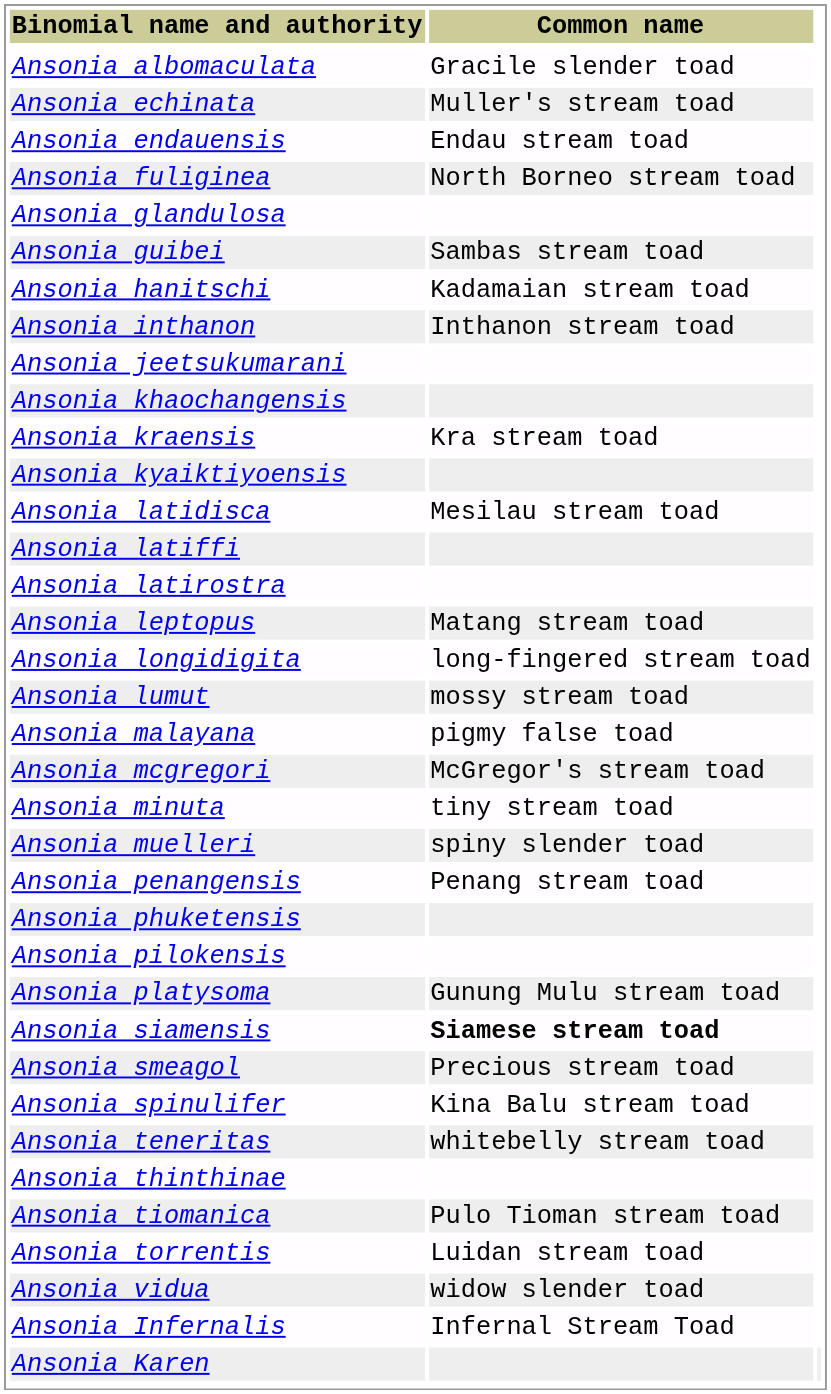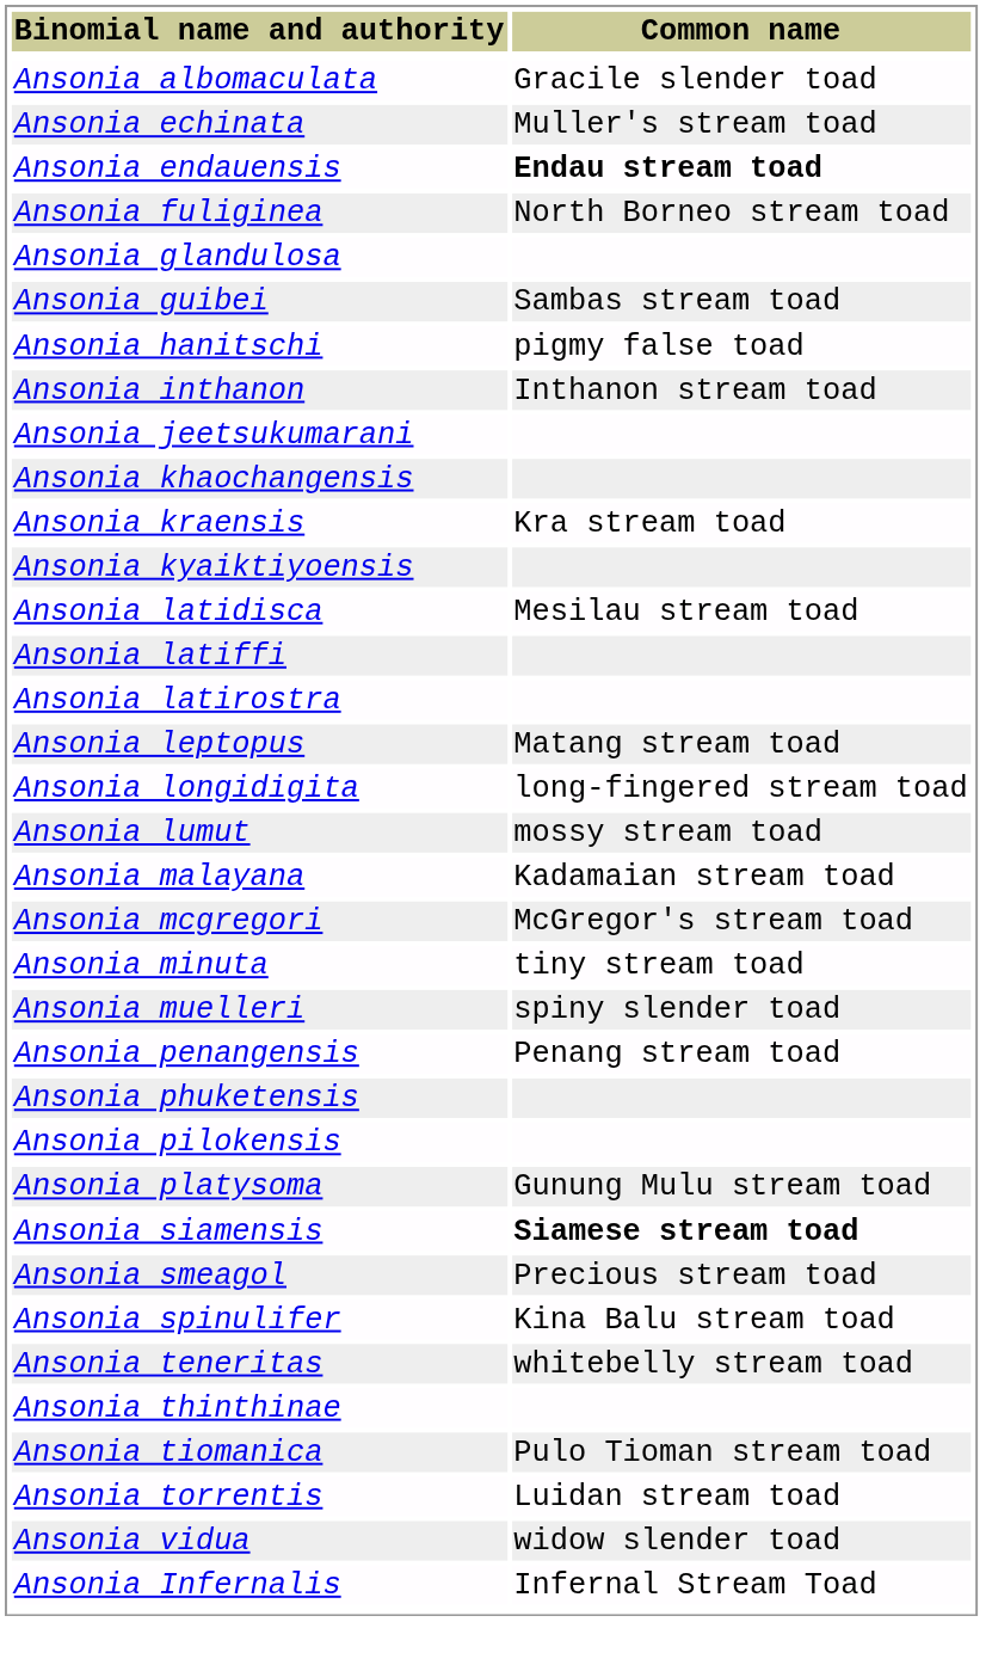Ansonia endauensis | Common name: normal -> bold
Ansonia hanitschi | Common name: Kadamaian stream toad -> pigmy false toad
Ansonia malayana | Common name: pigmy false toad -> Kadamaian stream toad
- row: Ansonia Karen
